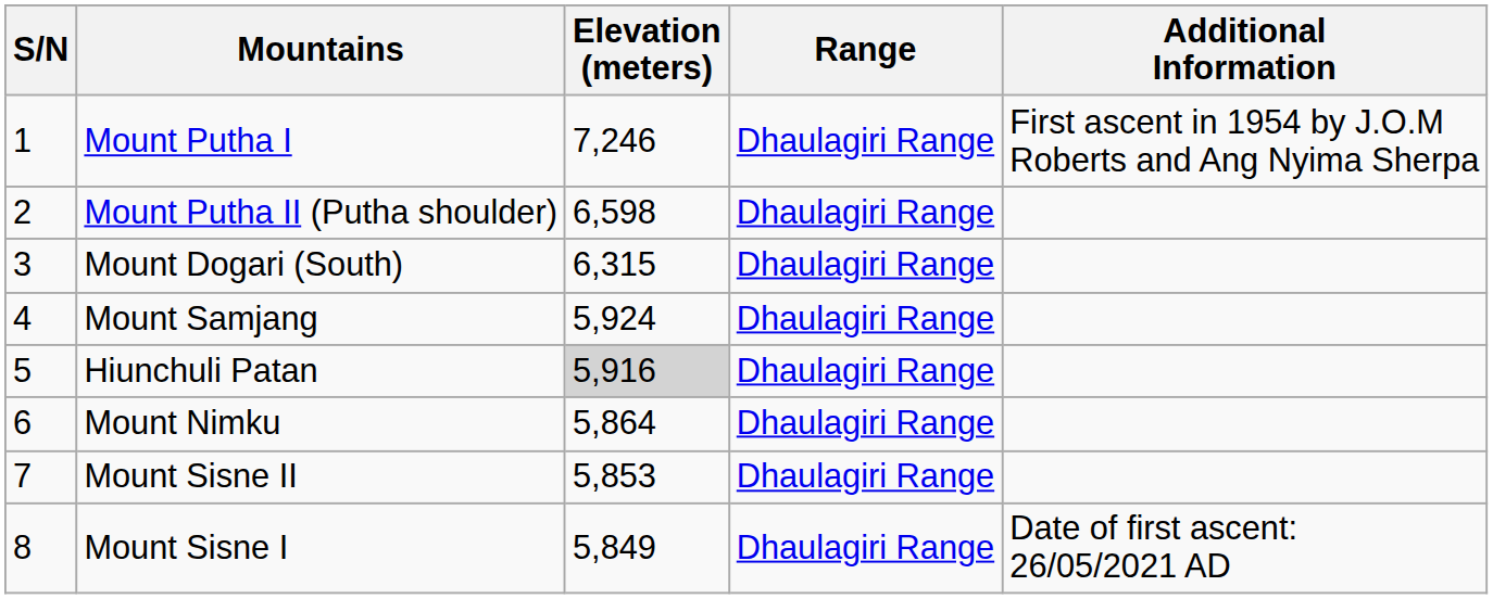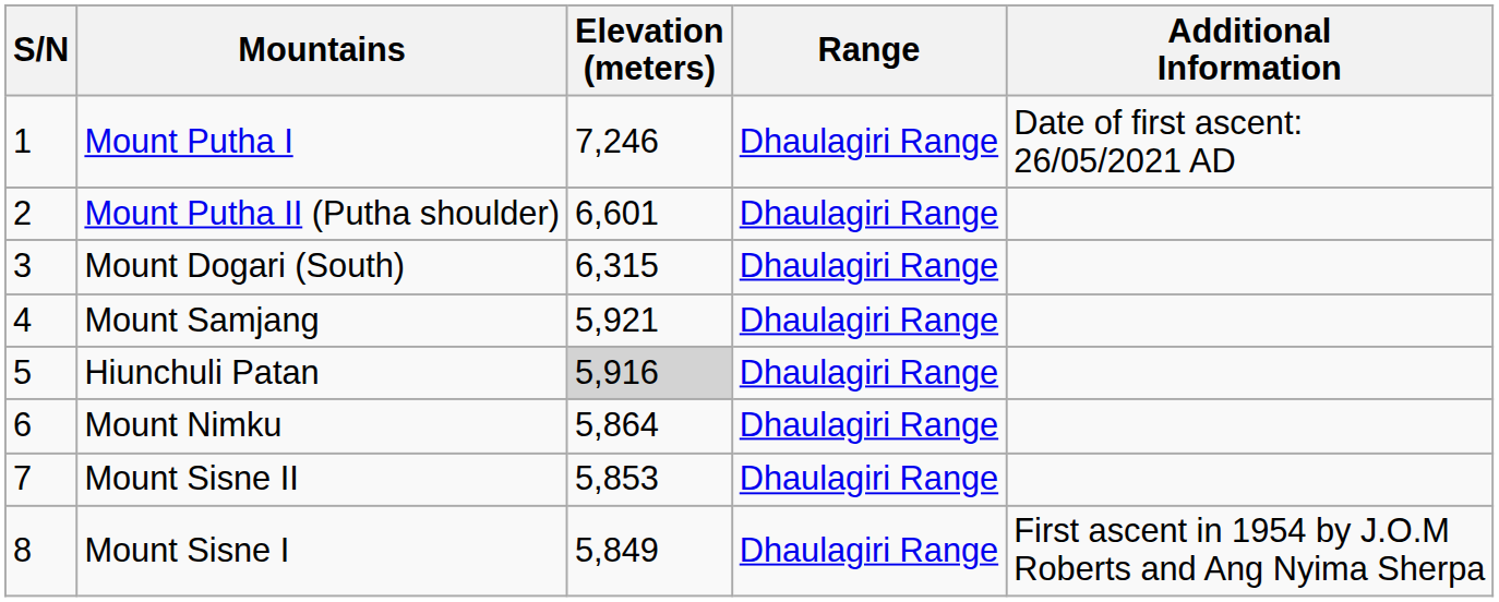Mount Putha I | Additional Information: First ascent in 1954 by J.O.M Roberts and Ang Nyima Sherpa -> Date of first ascent: 26/05/2021 AD
Mount Putha II (Putha shoulder) | Elevation (meters): 6,598 -> 6,601
Mount Samjang | Elevation (meters): 5,924 -> 5,921
Mount Sisne I | Additional Information: Date of first ascent: 26/05/2021 AD -> First ascent in 1954 by J.O.M Roberts and Ang Nyima Sherpa
